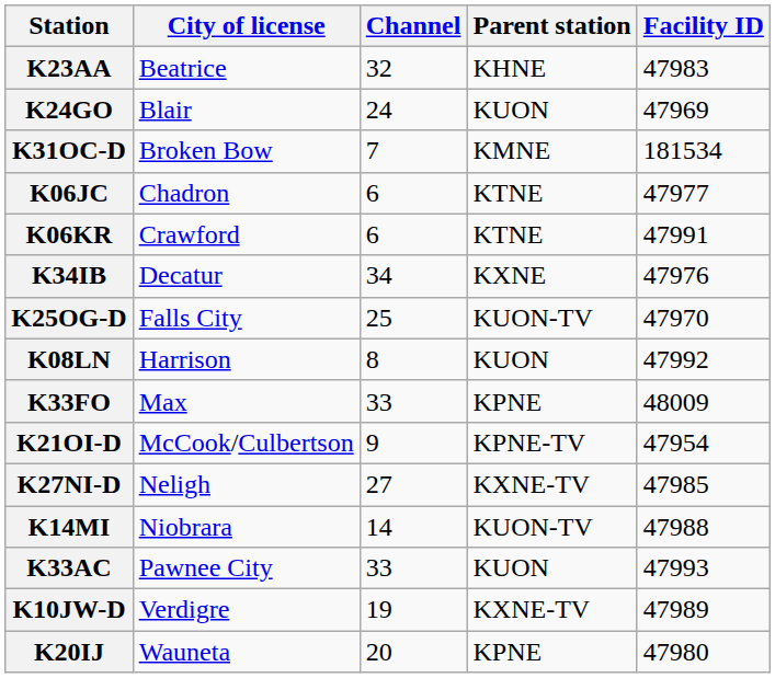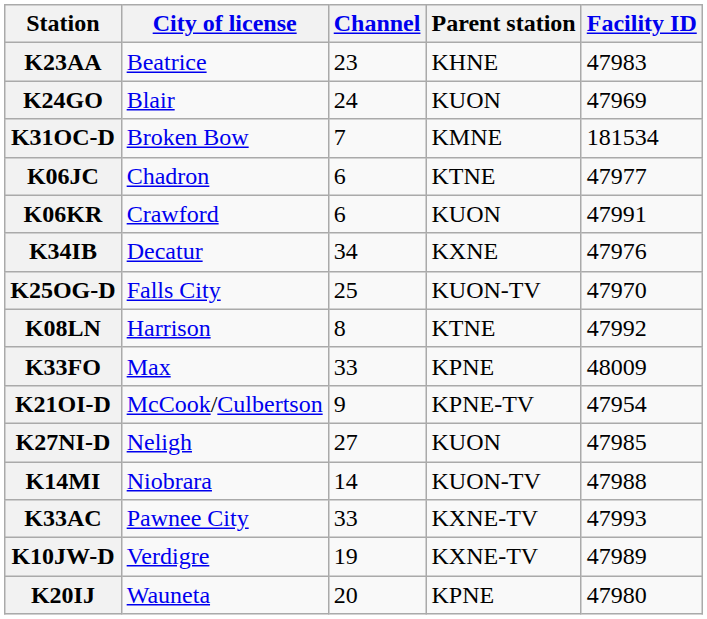K23AA | Channel: 32 -> 23
K06KR | Parent station: KTNE -> KUON
K08LN | Parent station: KUON -> KTNE
K27NI-D | Parent station: KXNE-TV -> KUON
K33AC | Parent station: KUON -> KXNE-TV
